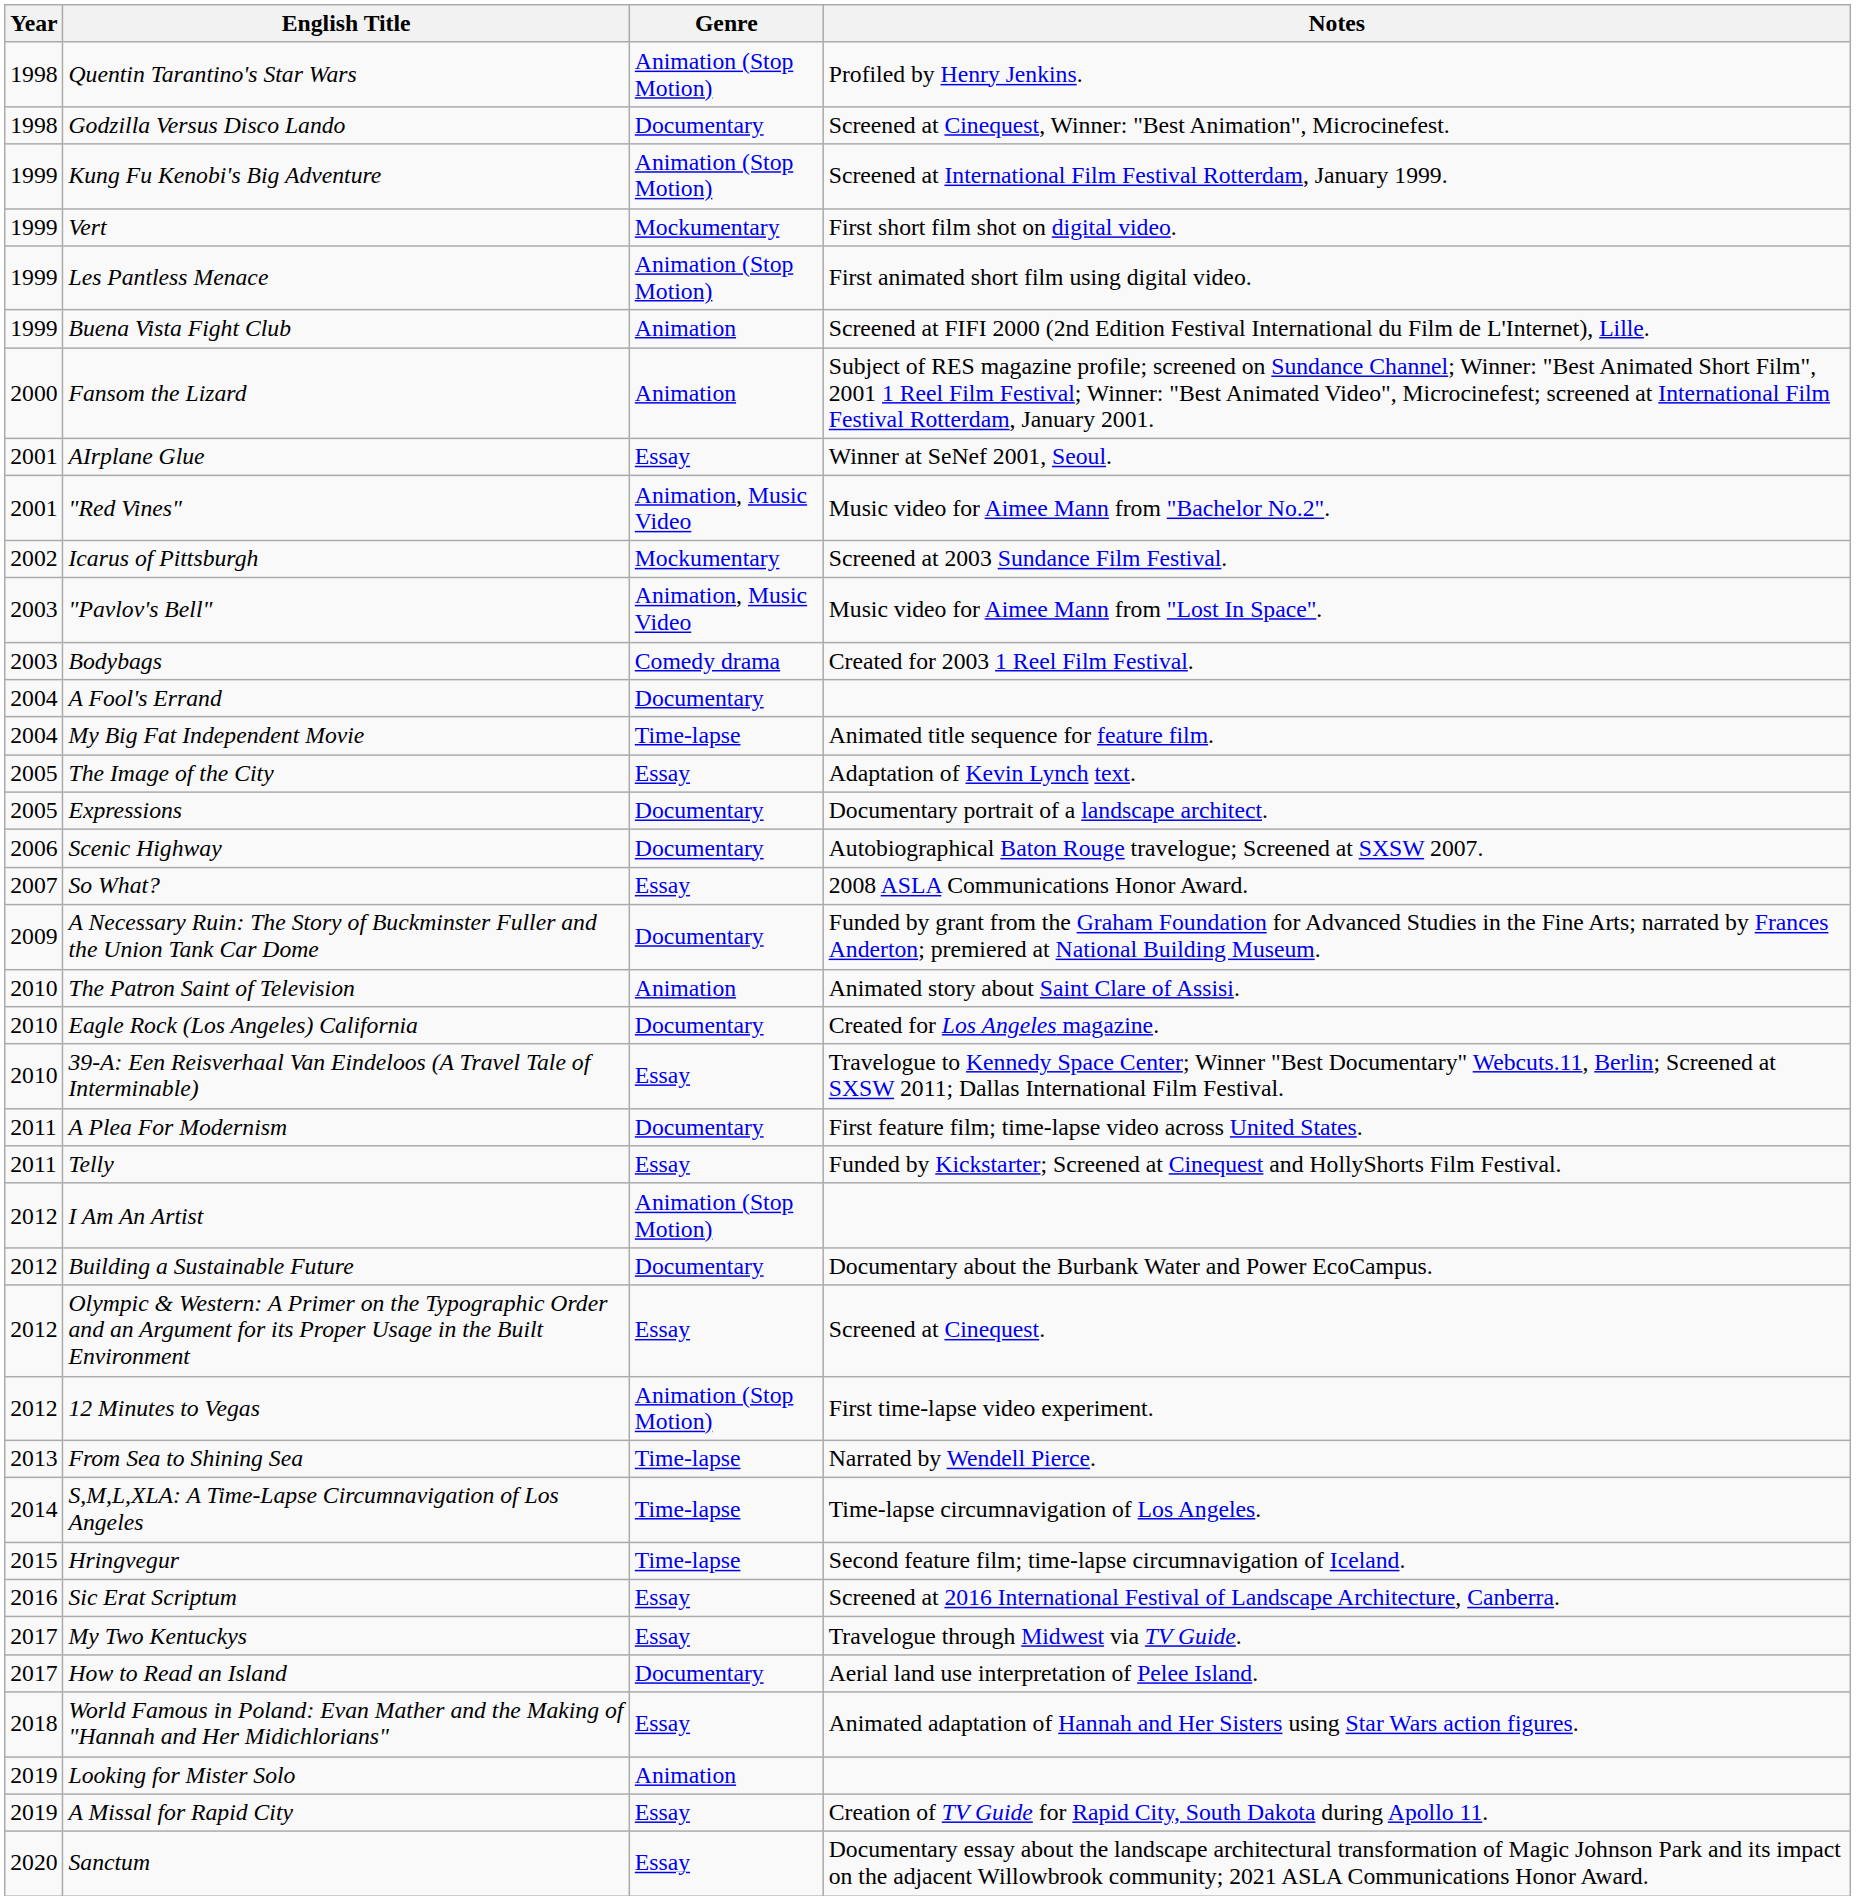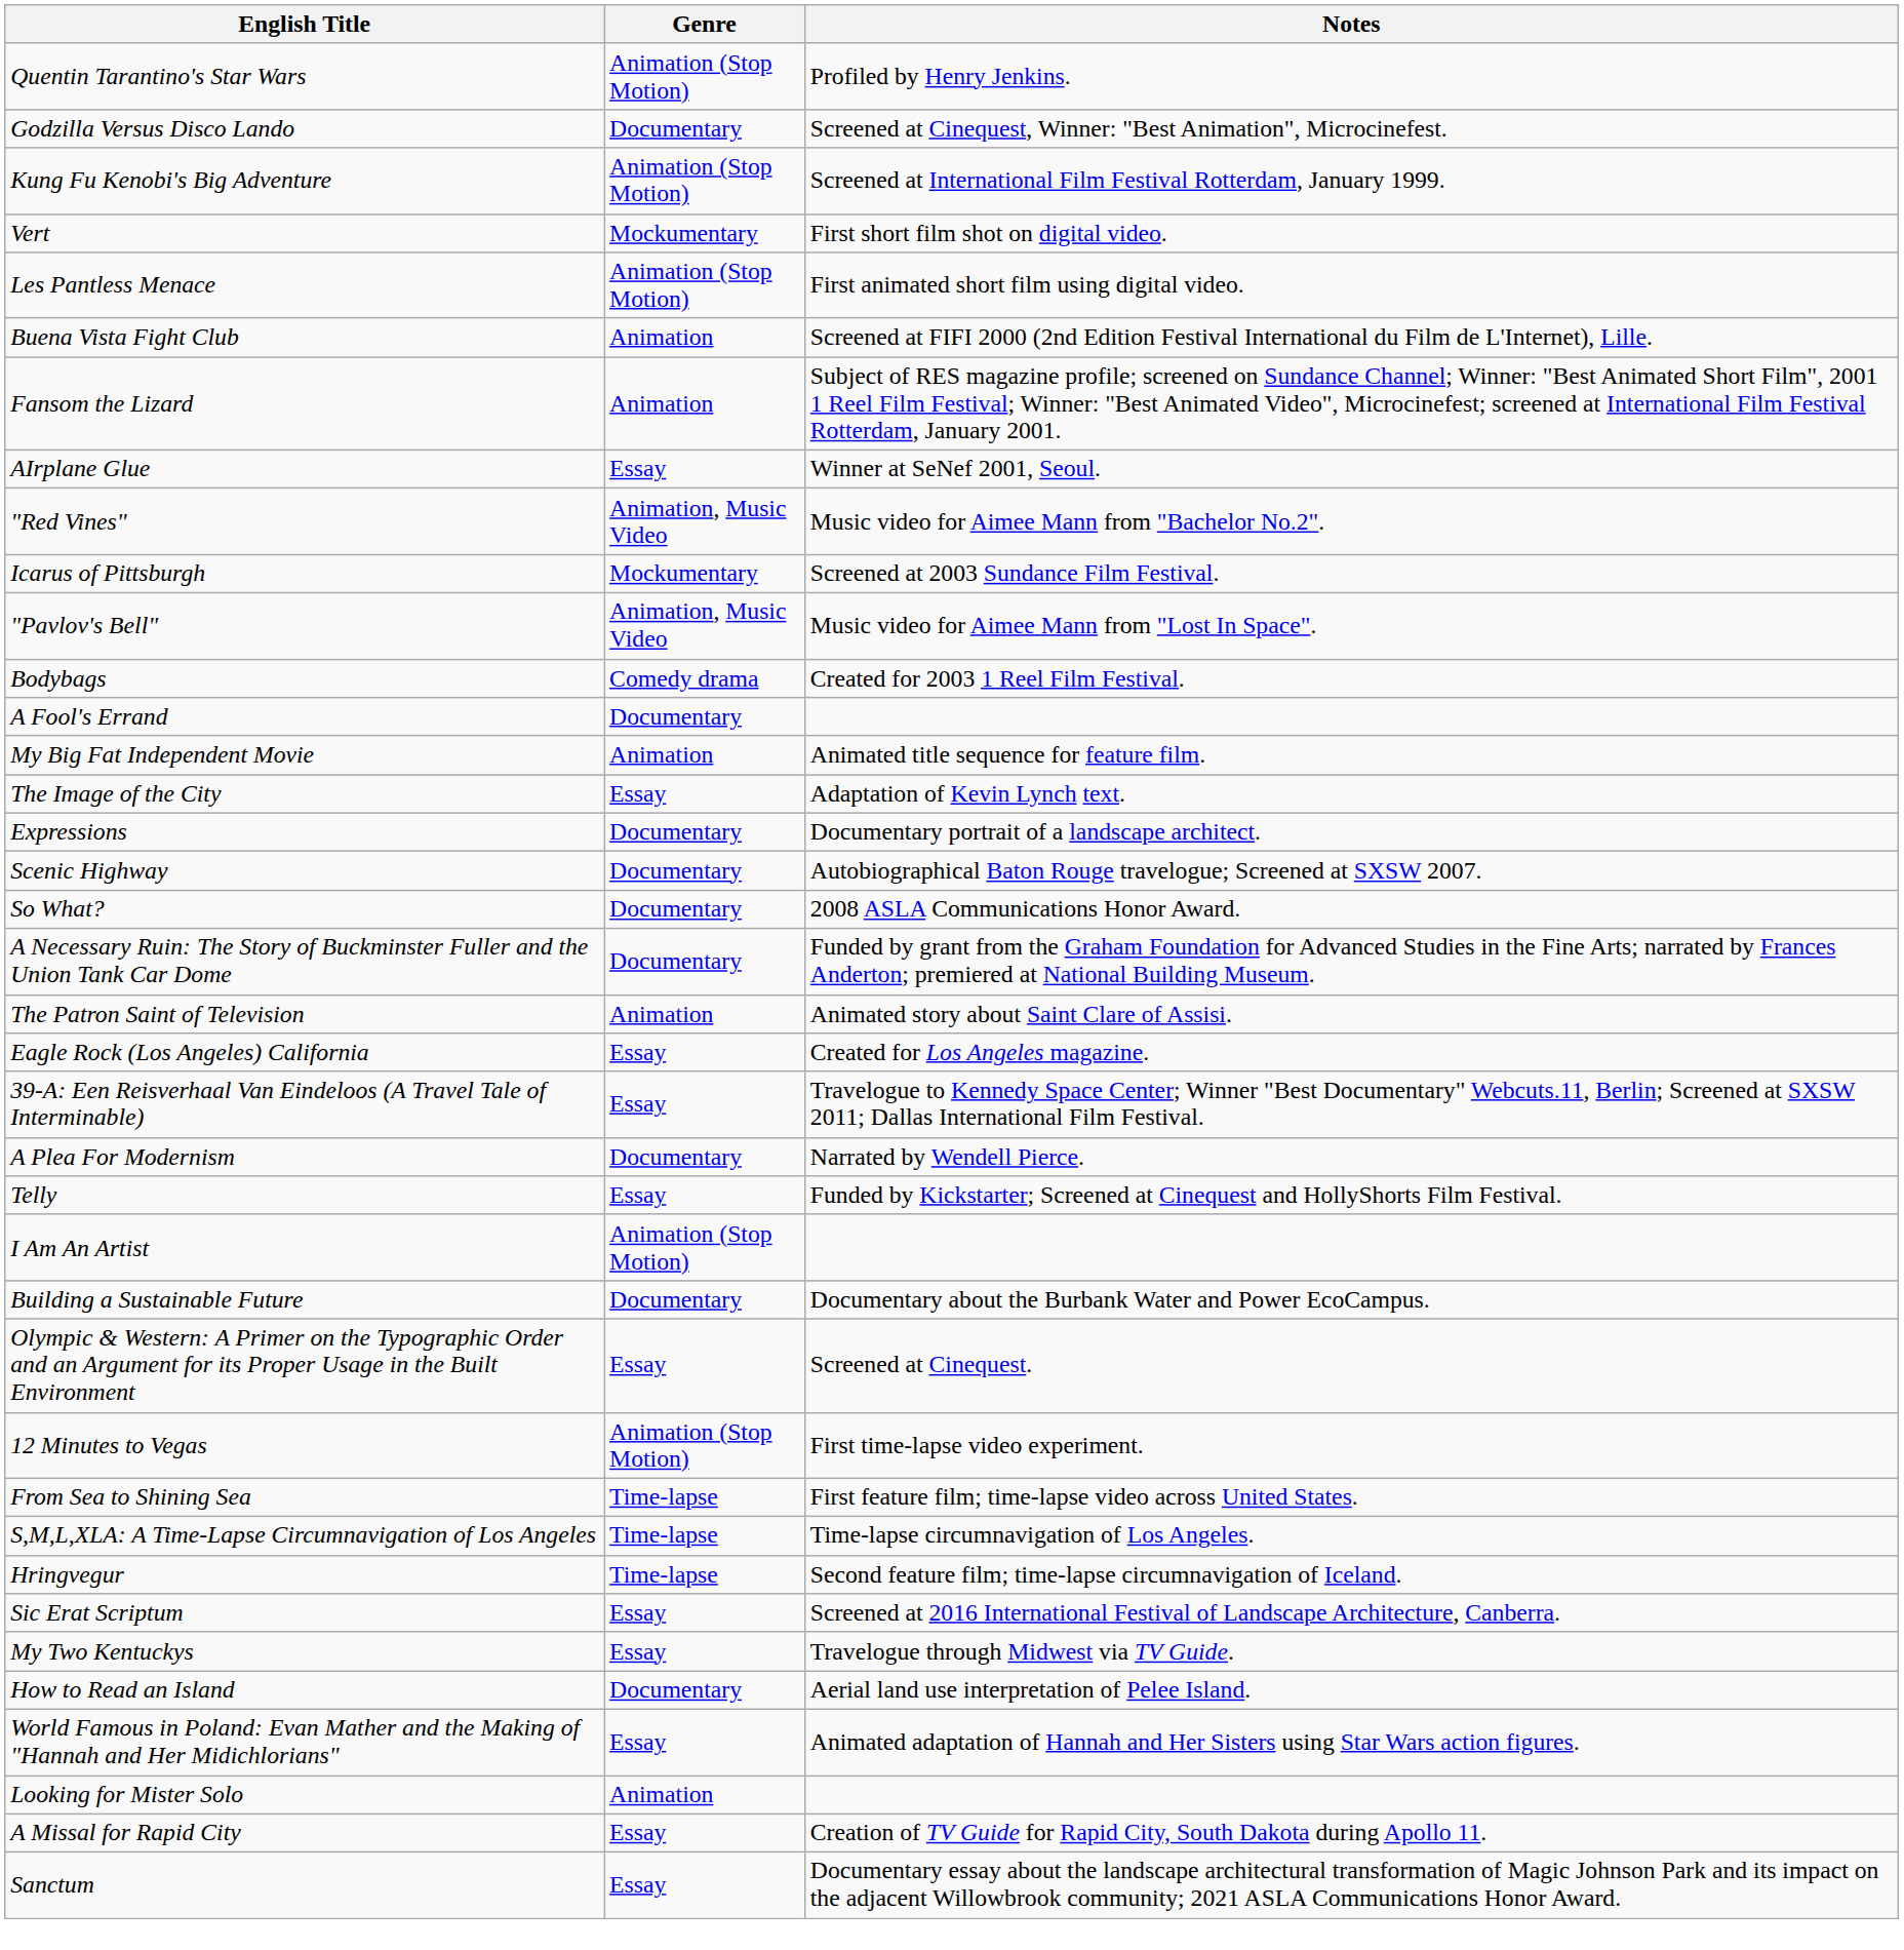- column: Year | 1998 | 1998 | 1999 | 1999 | 1999 | 1999 | 2000 | 2001 | 2001 | 2002 | 2003 | 2003 | 2004 | 2004 | 2005 | 2005 | 2006 | 2007 | 2009 | 2010 | 2010 | 2010 | 2011 | 2011 | 2012 | 2012 | 2012 | 2012 | 2013 | 2014 | 2015 | 2016 | 2017 | 2017 | 2018 | 2019 | 2019 | 2020
My Big Fat Independent Movie | Genre: Time-lapse -> Animation
So What? | Genre: Essay -> Documentary
Eagle Rock (Los Angeles) California | Genre: Documentary -> Essay
A Plea For Modernism | Notes: First feature film; time-lapse video across United States. -> Narrated by Wendell Pierce.
From Sea to Shining Sea | Notes: Narrated by Wendell Pierce. -> First feature film; time-lapse video across United States.
